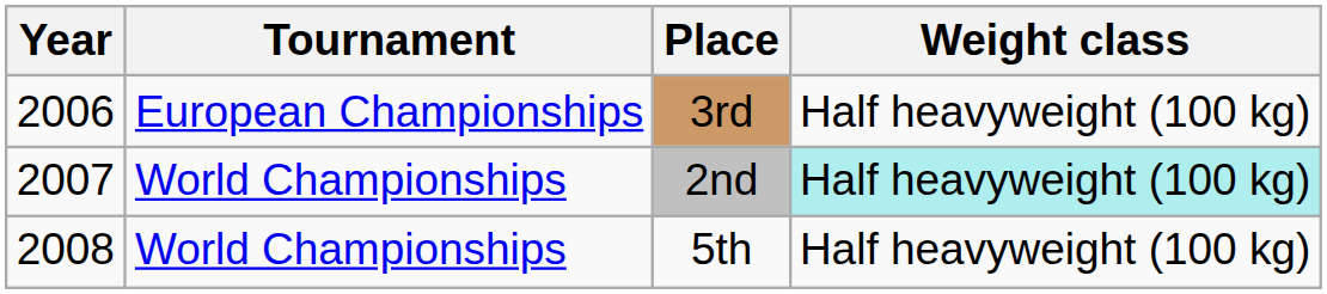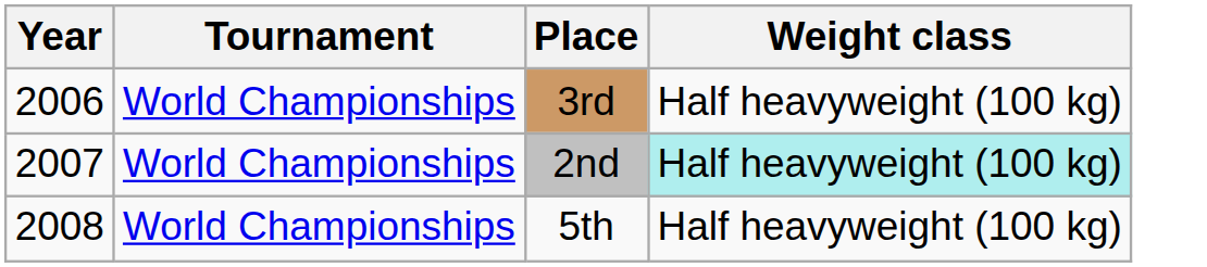3rd | Tournament: European Championships -> World Championships
